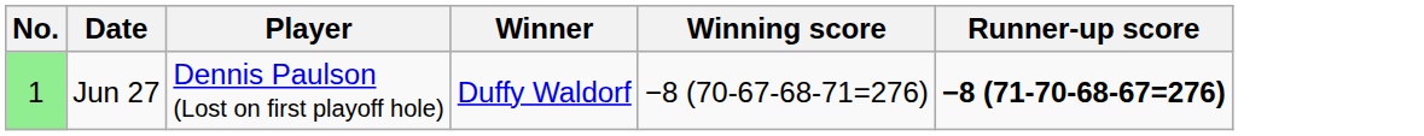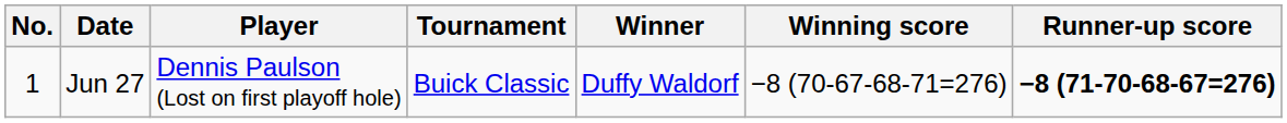+ column: Tournament | Buick Classic
Jun 27 | No.: lightgreen background -> no background
